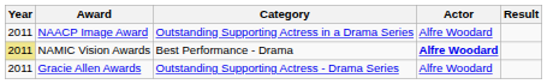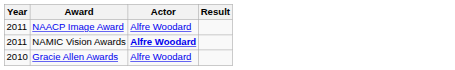- column: Category | Outstanding Supporting Actress in a Drama Series | Best Performance - Drama | Outstanding Supporting Actress - Drama Series
NAMIC Vision Awards | Year: khaki background -> no background
Gracie Allen Awards | Year: 2011 -> 2010
